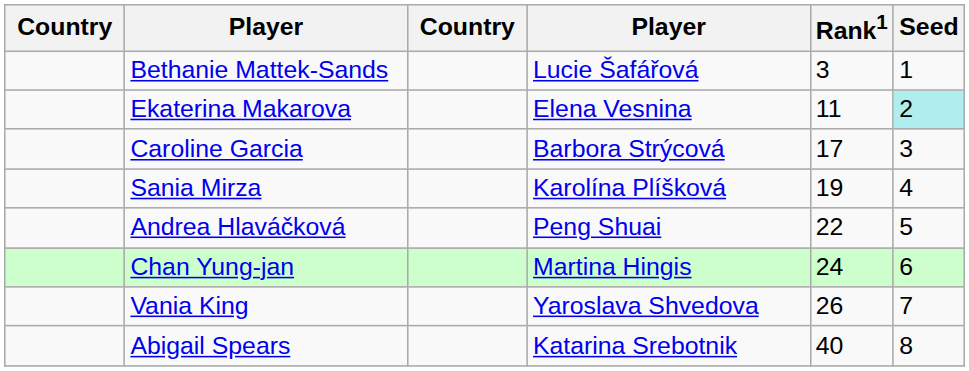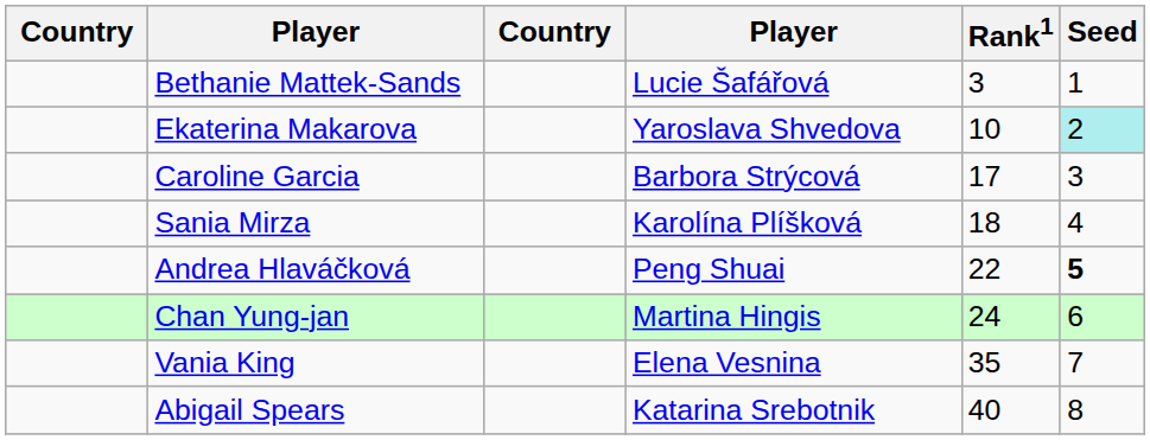Ekaterina Makarova | column 4: Elena Vesnina -> Yaroslava Shvedova
Ekaterina Makarova | Rank1: 11 -> 10
Sania Mirza | Rank1: 19 -> 18
Andrea Hlaváčková | Seed: normal -> bold
Vania King | column 4: Yaroslava Shvedova -> Elena Vesnina
Vania King | Rank1: 26 -> 35
